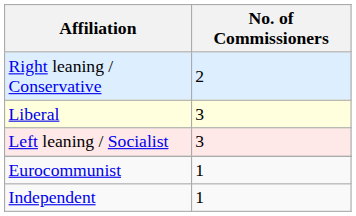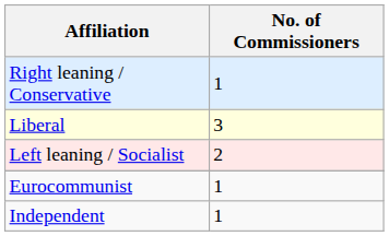Right leaning / Conservative | No. of Commissioners: 2 -> 1
Left leaning / Socialist | No. of Commissioners: 3 -> 2
